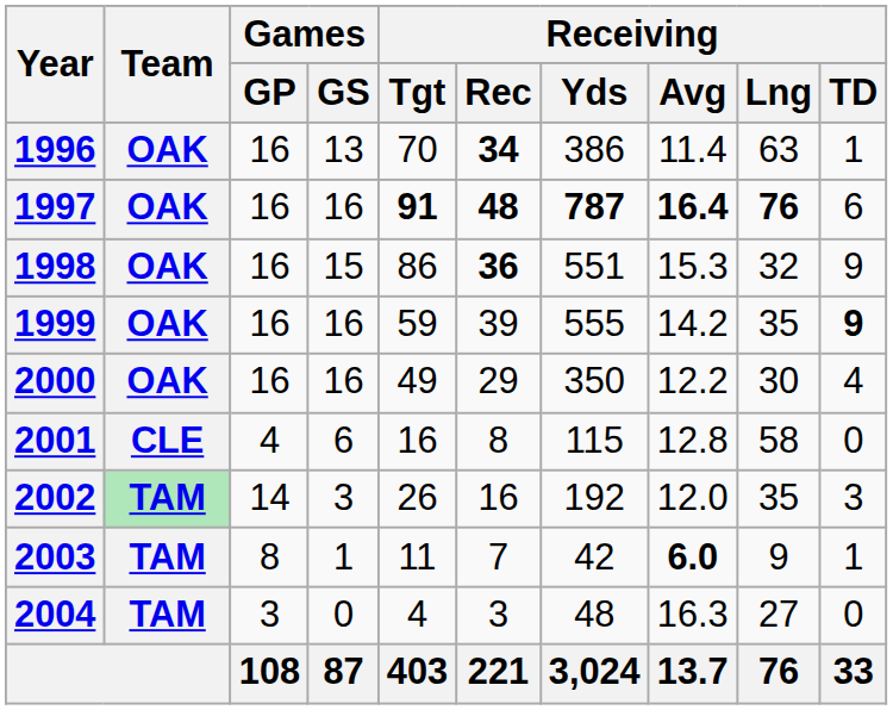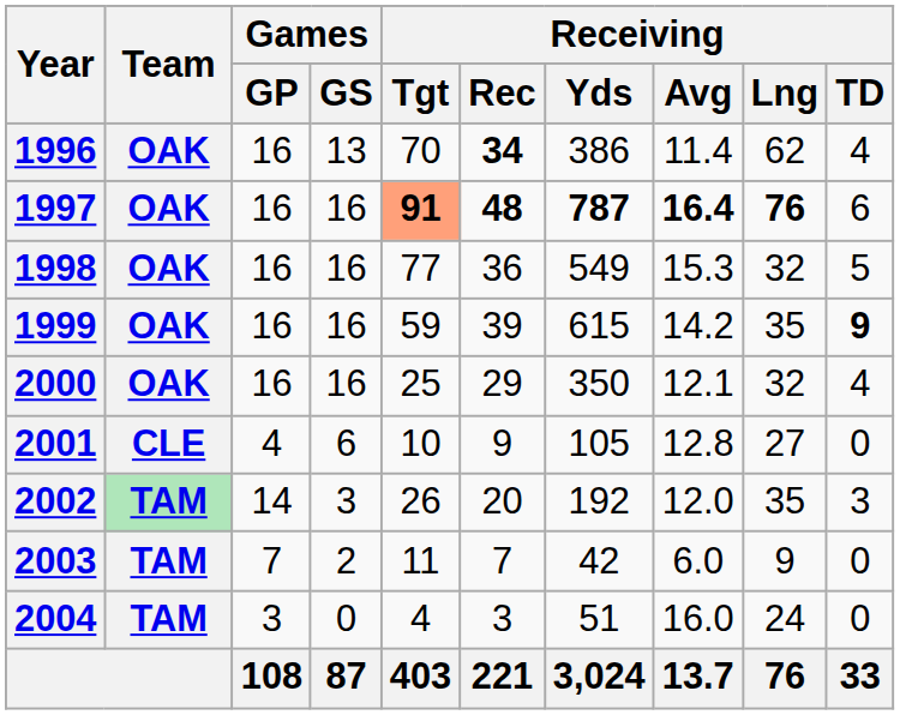1996 | Receiving / Lng: 63 -> 62
1996 | Receiving / TD: 1 -> 4
1997 | Receiving / Tgt: no background -> lightsalmon background
1998 | Games / GS: 15 -> 16
1998 | Receiving / Tgt: 86 -> 77
1998 | Receiving / Rec: bold -> normal
1998 | Receiving / Yds: 551 -> 549
1998 | Receiving / TD: 9 -> 5
1999 | Receiving / Yds: 555 -> 615
2000 | Receiving / Tgt: 49 -> 25
2000 | Receiving / Avg: 12.2 -> 12.1
2000 | Receiving / Lng: 30 -> 32
2001 | Receiving / Tgt: 16 -> 10
2001 | Receiving / Rec: 8 -> 9
2001 | Receiving / Yds: 115 -> 105
2001 | Receiving / Lng: 58 -> 27
2002 | Receiving / Rec: 16 -> 20
2003 | Games / GP: 8 -> 7
2003 | Games / GS: 1 -> 2
2003 | Receiving / Avg: bold -> normal
2003 | Receiving / TD: 1 -> 0
2004 | Receiving / Yds: 48 -> 51
2004 | Receiving / Avg: 16.3 -> 16.0
2004 | Receiving / Lng: 27 -> 24
